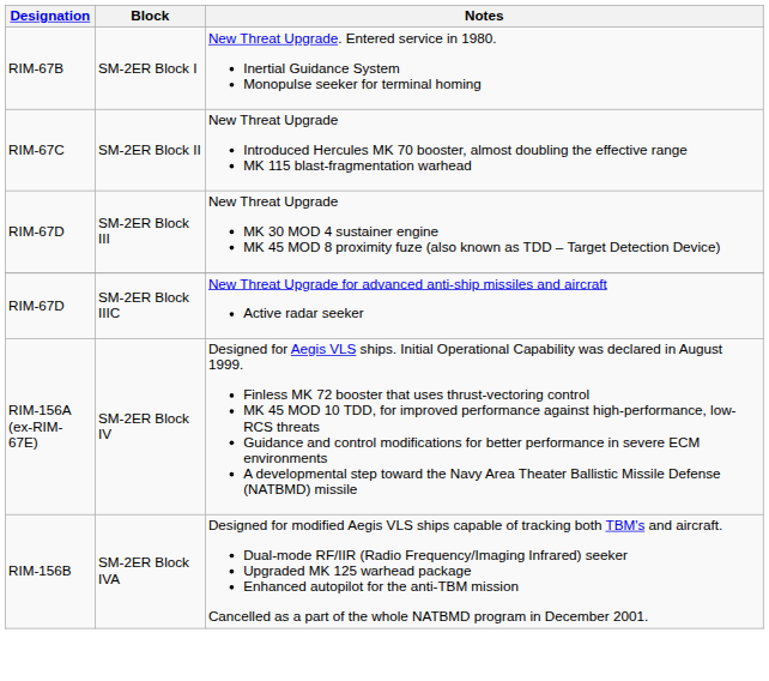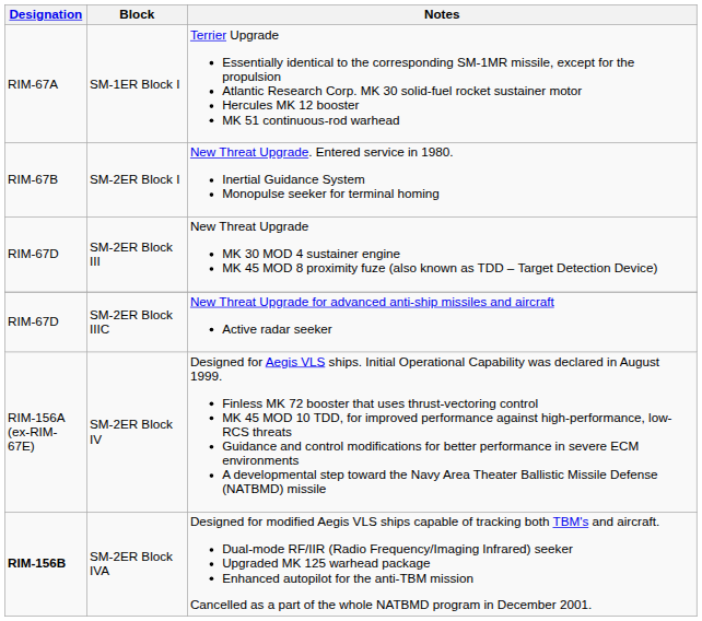+ row: RIM-67A | SM-1ER Block I | Terrier Upgrade Essentially identical to the corresponding SM-1MR missile, except for the propulsion Atlantic Research Corp. MK 30 solid-fuel rocket sustainer motor Hercules MK 12 booster MK 51 continuous-rod warhead
- row: RIM-67C | SM-2ER Block II | New Threat Upgrade Introduced Hercules MK 70 booster, almost doubling the effective range MK 115 blast-fragmentation warhead
SM-2ER Block IVA | Designation: normal -> bold
